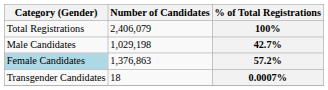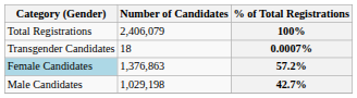rows swapped: 42.7% <-> 0.0007%
